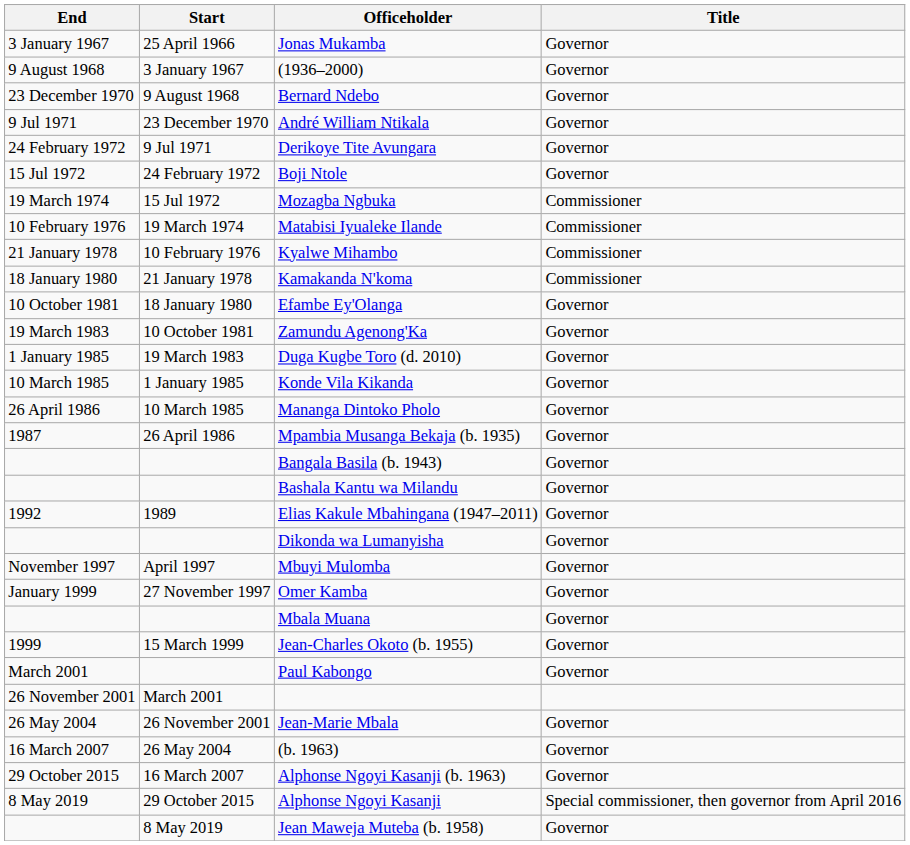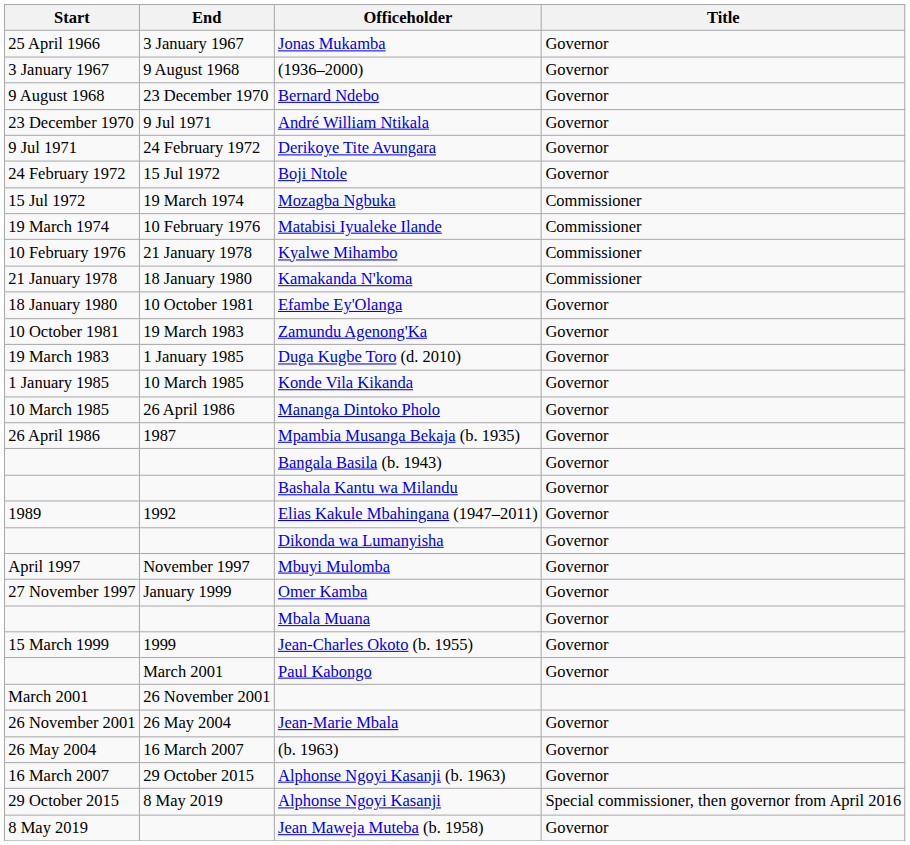columns swapped: Start <-> End
